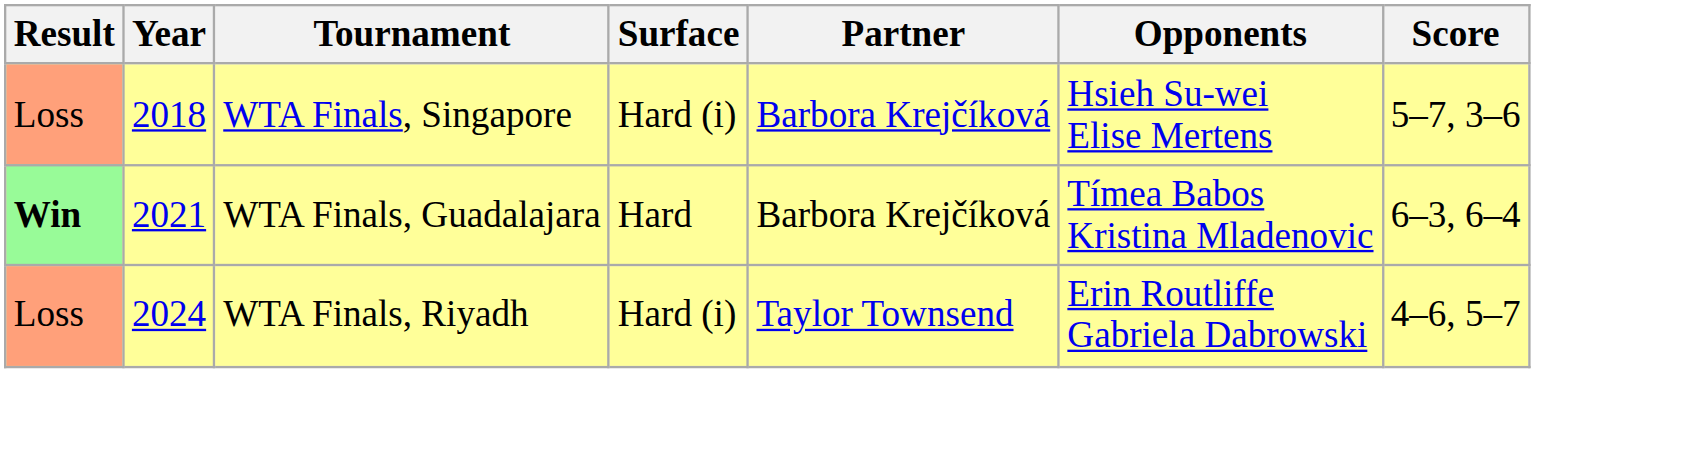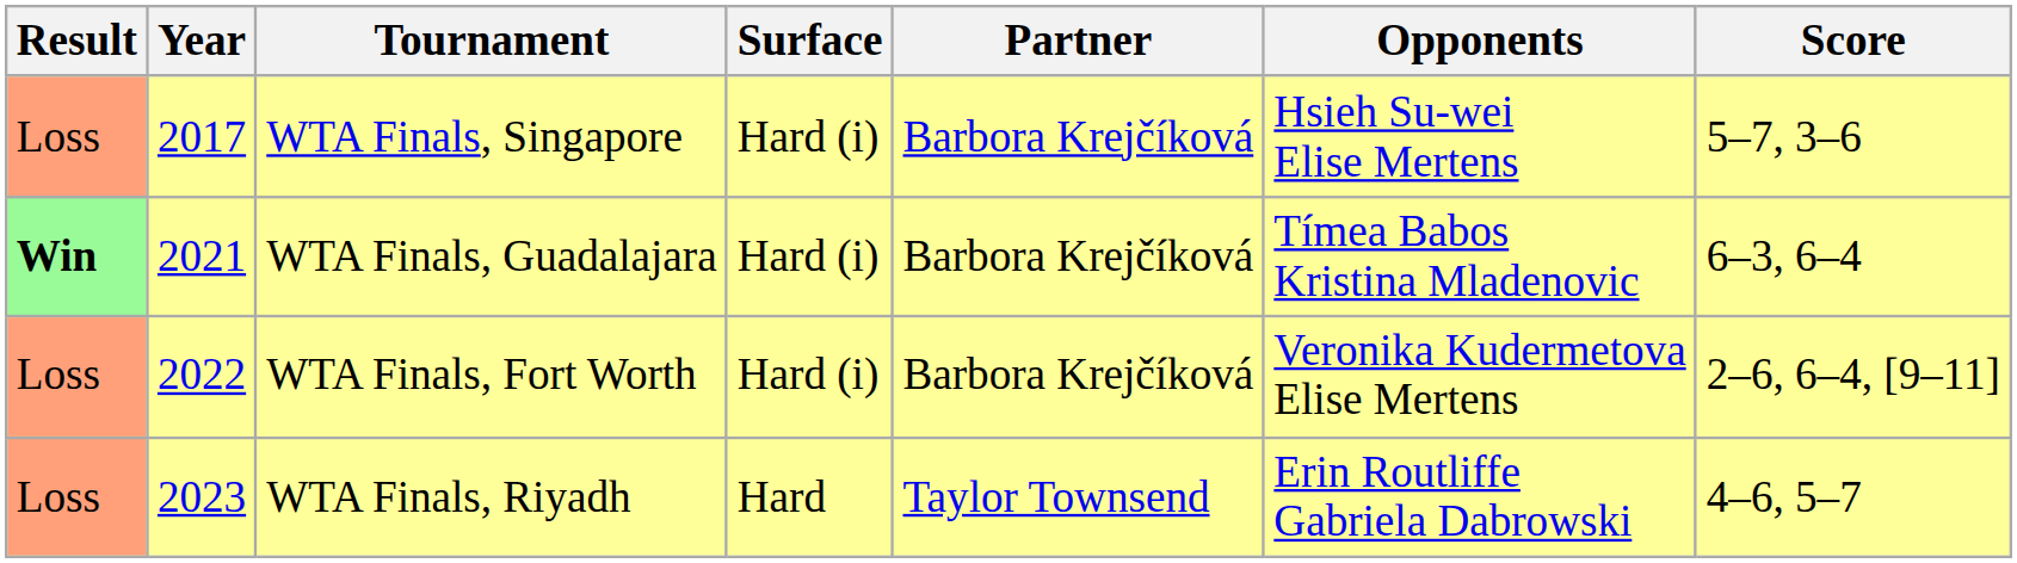WTA Finals, Singapore | Year: 2018 -> 2017
WTA Finals, Guadalajara | Surface: Hard -> Hard (i)
+ row: Loss | 2022 | WTA Finals, Fort Worth | Hard (i) | Barbora Krejčíková | Veronika Kudermetova Elise Mertens | 2–6, 6–4, [9–11]
WTA Finals, Riyadh | Year: 2024 -> 2023
WTA Finals, Riyadh | Surface: Hard (i) -> Hard
